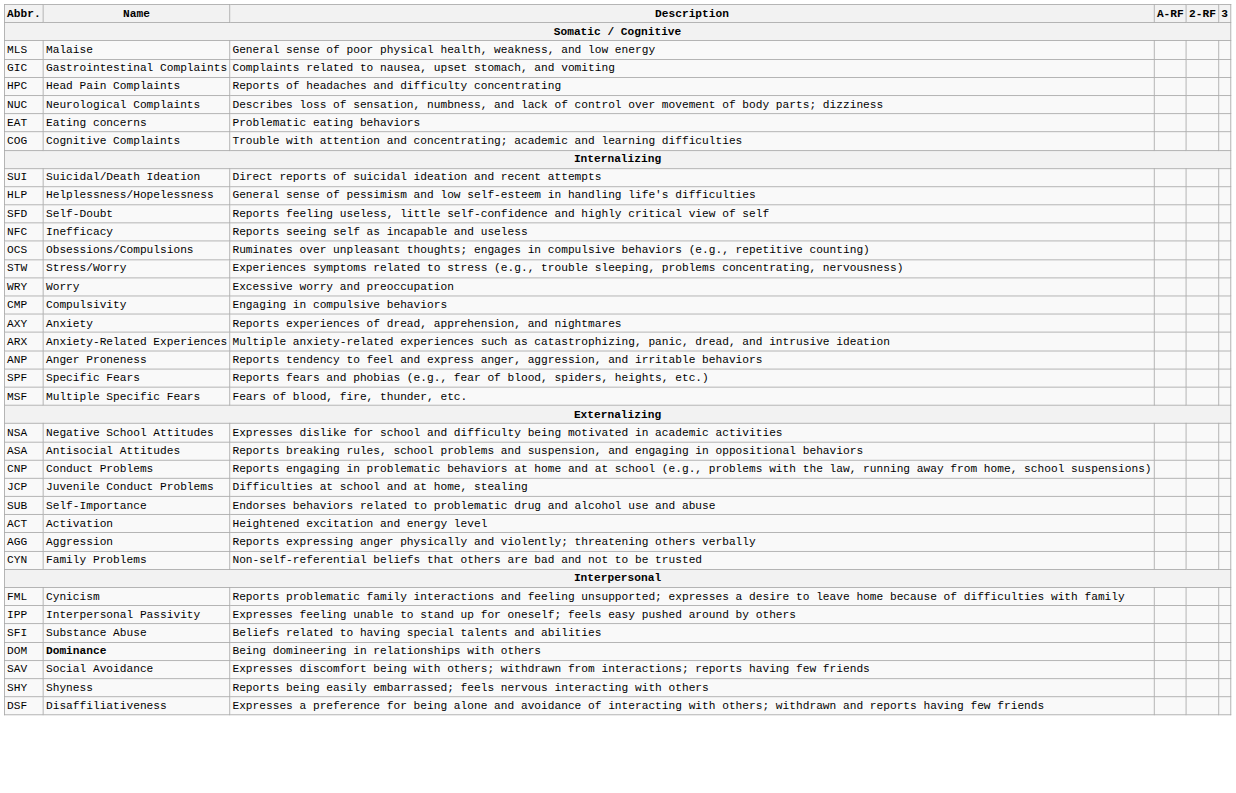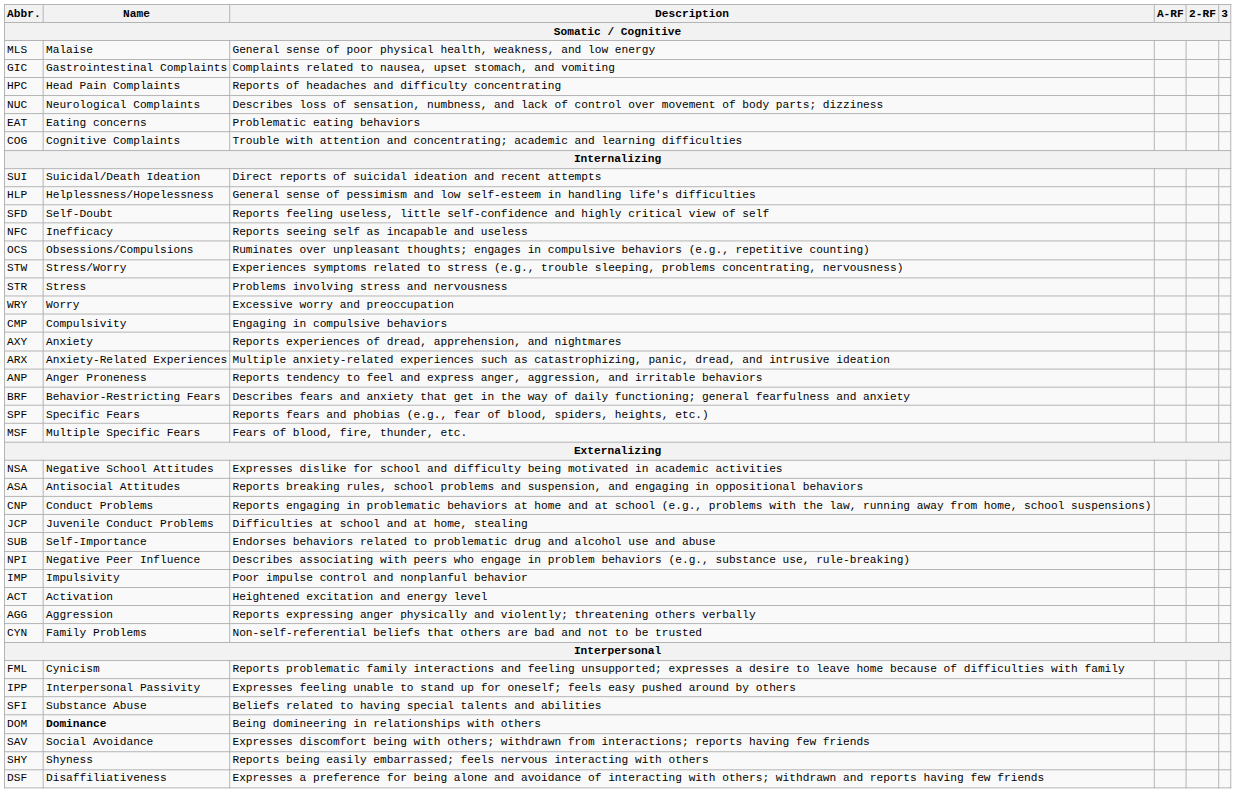+ row: STR | Stress | Problems involving stress and nervousness
+ row: BRF | Behavior-Restricting Fears | Describes fears and anxiety that get in the way of daily functioning; general fearfulness and anxiety
+ row: NPI | Negative Peer Influence | Describes associating with peers who engage in problem behaviors (e.g., substance use, rule-breaking)
+ row: IMP | Impulsivity | Poor impulse control and nonplanful behavior
